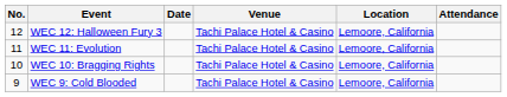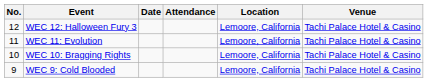columns swapped: Venue <-> Attendance
